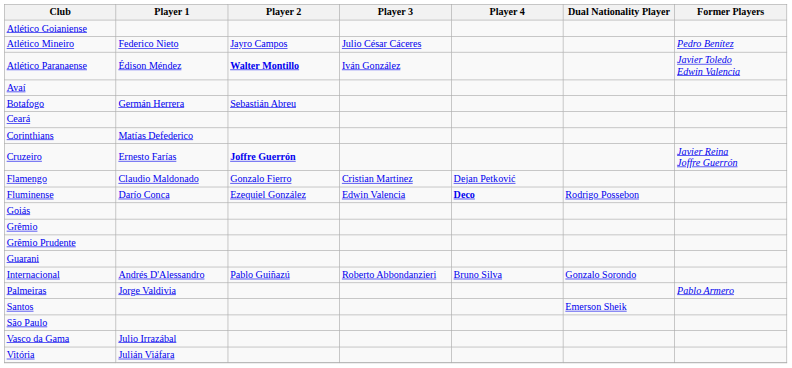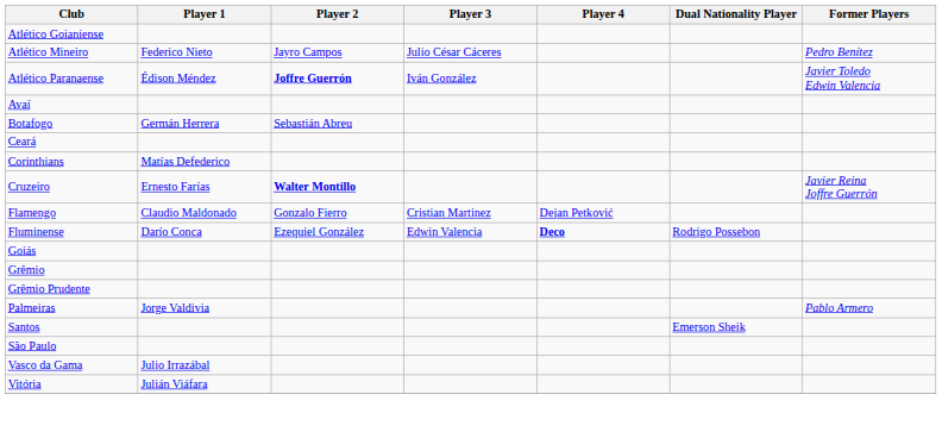Atlético Paranaense | Player 2: Walter Montillo -> Joffre Guerrón
Cruzeiro | Player 2: Joffre Guerrón -> Walter Montillo
- row: Guarani
- row: Internacional | Andrés D'Alessandro | Pablo Guiñazú | Roberto Abbondanzieri | Bruno Silva | Gonzalo Sorondo
